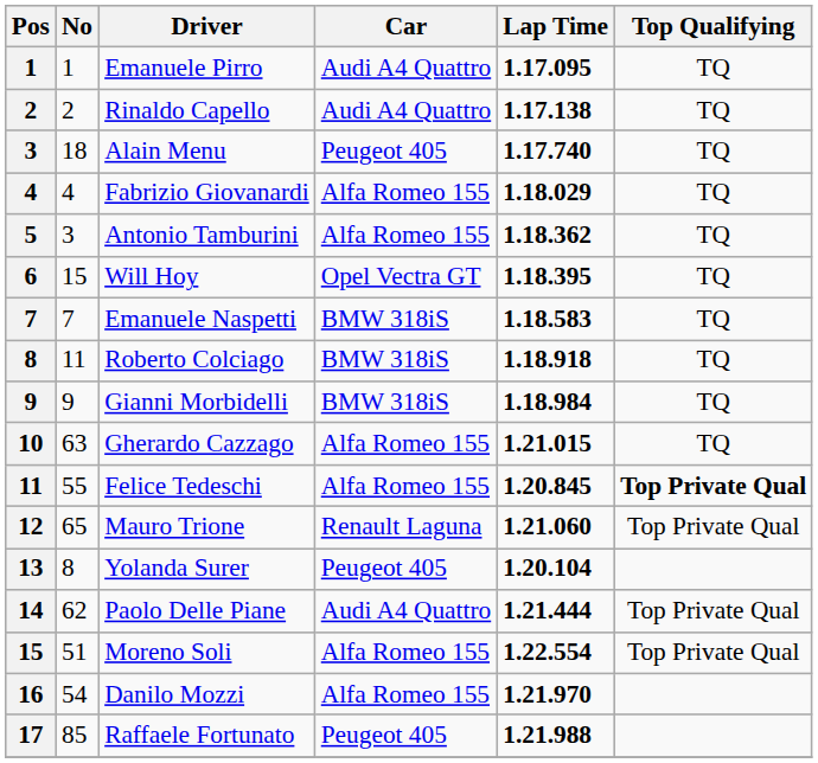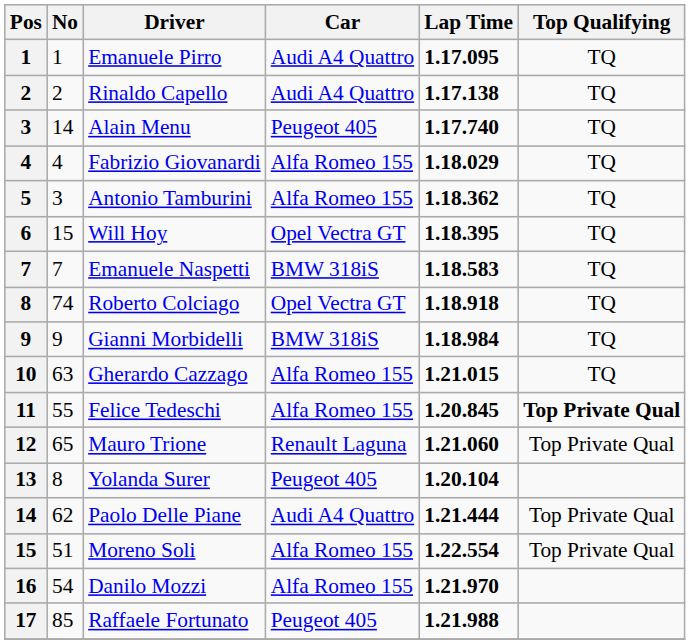Alain Menu | No: 18 -> 14
Roberto Colciago | No: 11 -> 74
Roberto Colciago | Car: BMW 318iS -> Opel Vectra GT
